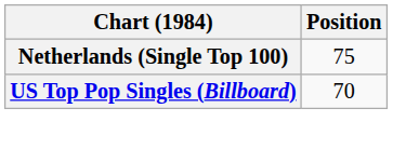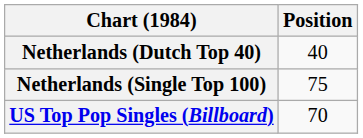+ row: Netherlands (Dutch Top 40) | 40
